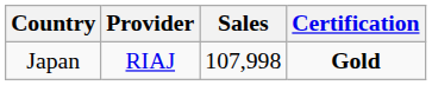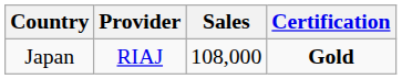Japan | Sales: 107,998 -> 108,000
